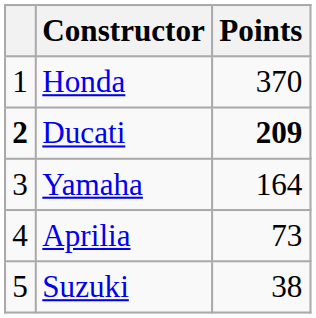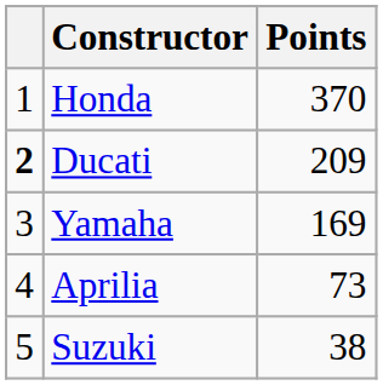Ducati | Points: bold -> normal
Yamaha | Points: 164 -> 169
